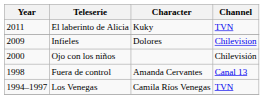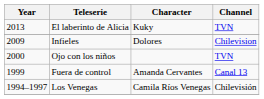El laberinto de Alicia | Year: 2011 -> 2013
Ojo con los niños | Channel: Chilevisión -> TVN
Fuera de control | Year: 1998 -> 1999
Los Venegas | Channel: TVN -> Chilevisión
